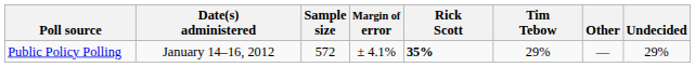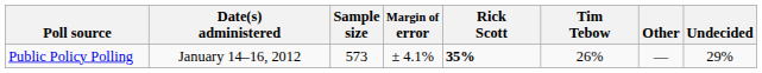Public Policy Polling | Sample size: 572 -> 573
Public Policy Polling | Tim Tebow: 29% -> 26%
